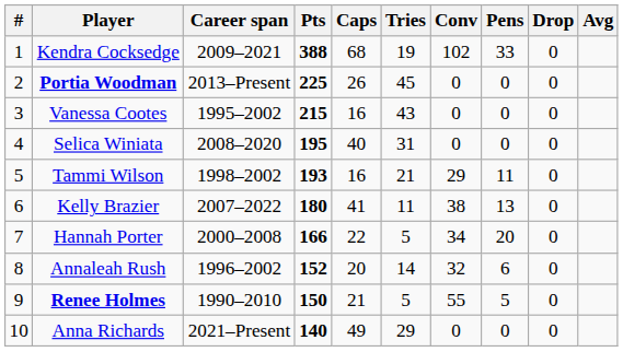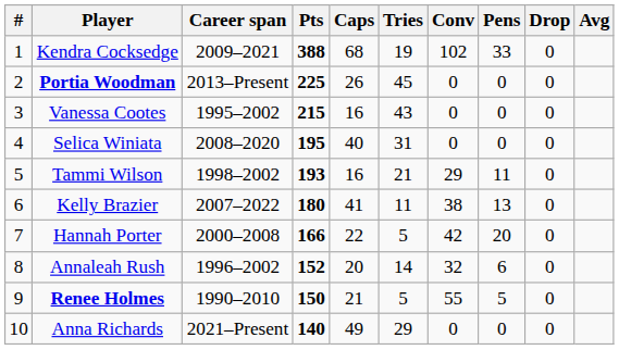Hannah Porter | Conv: 34 -> 42
